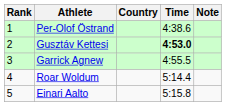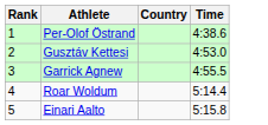- column: Note
Gusztáv Kettesi | Time: bold -> normal
